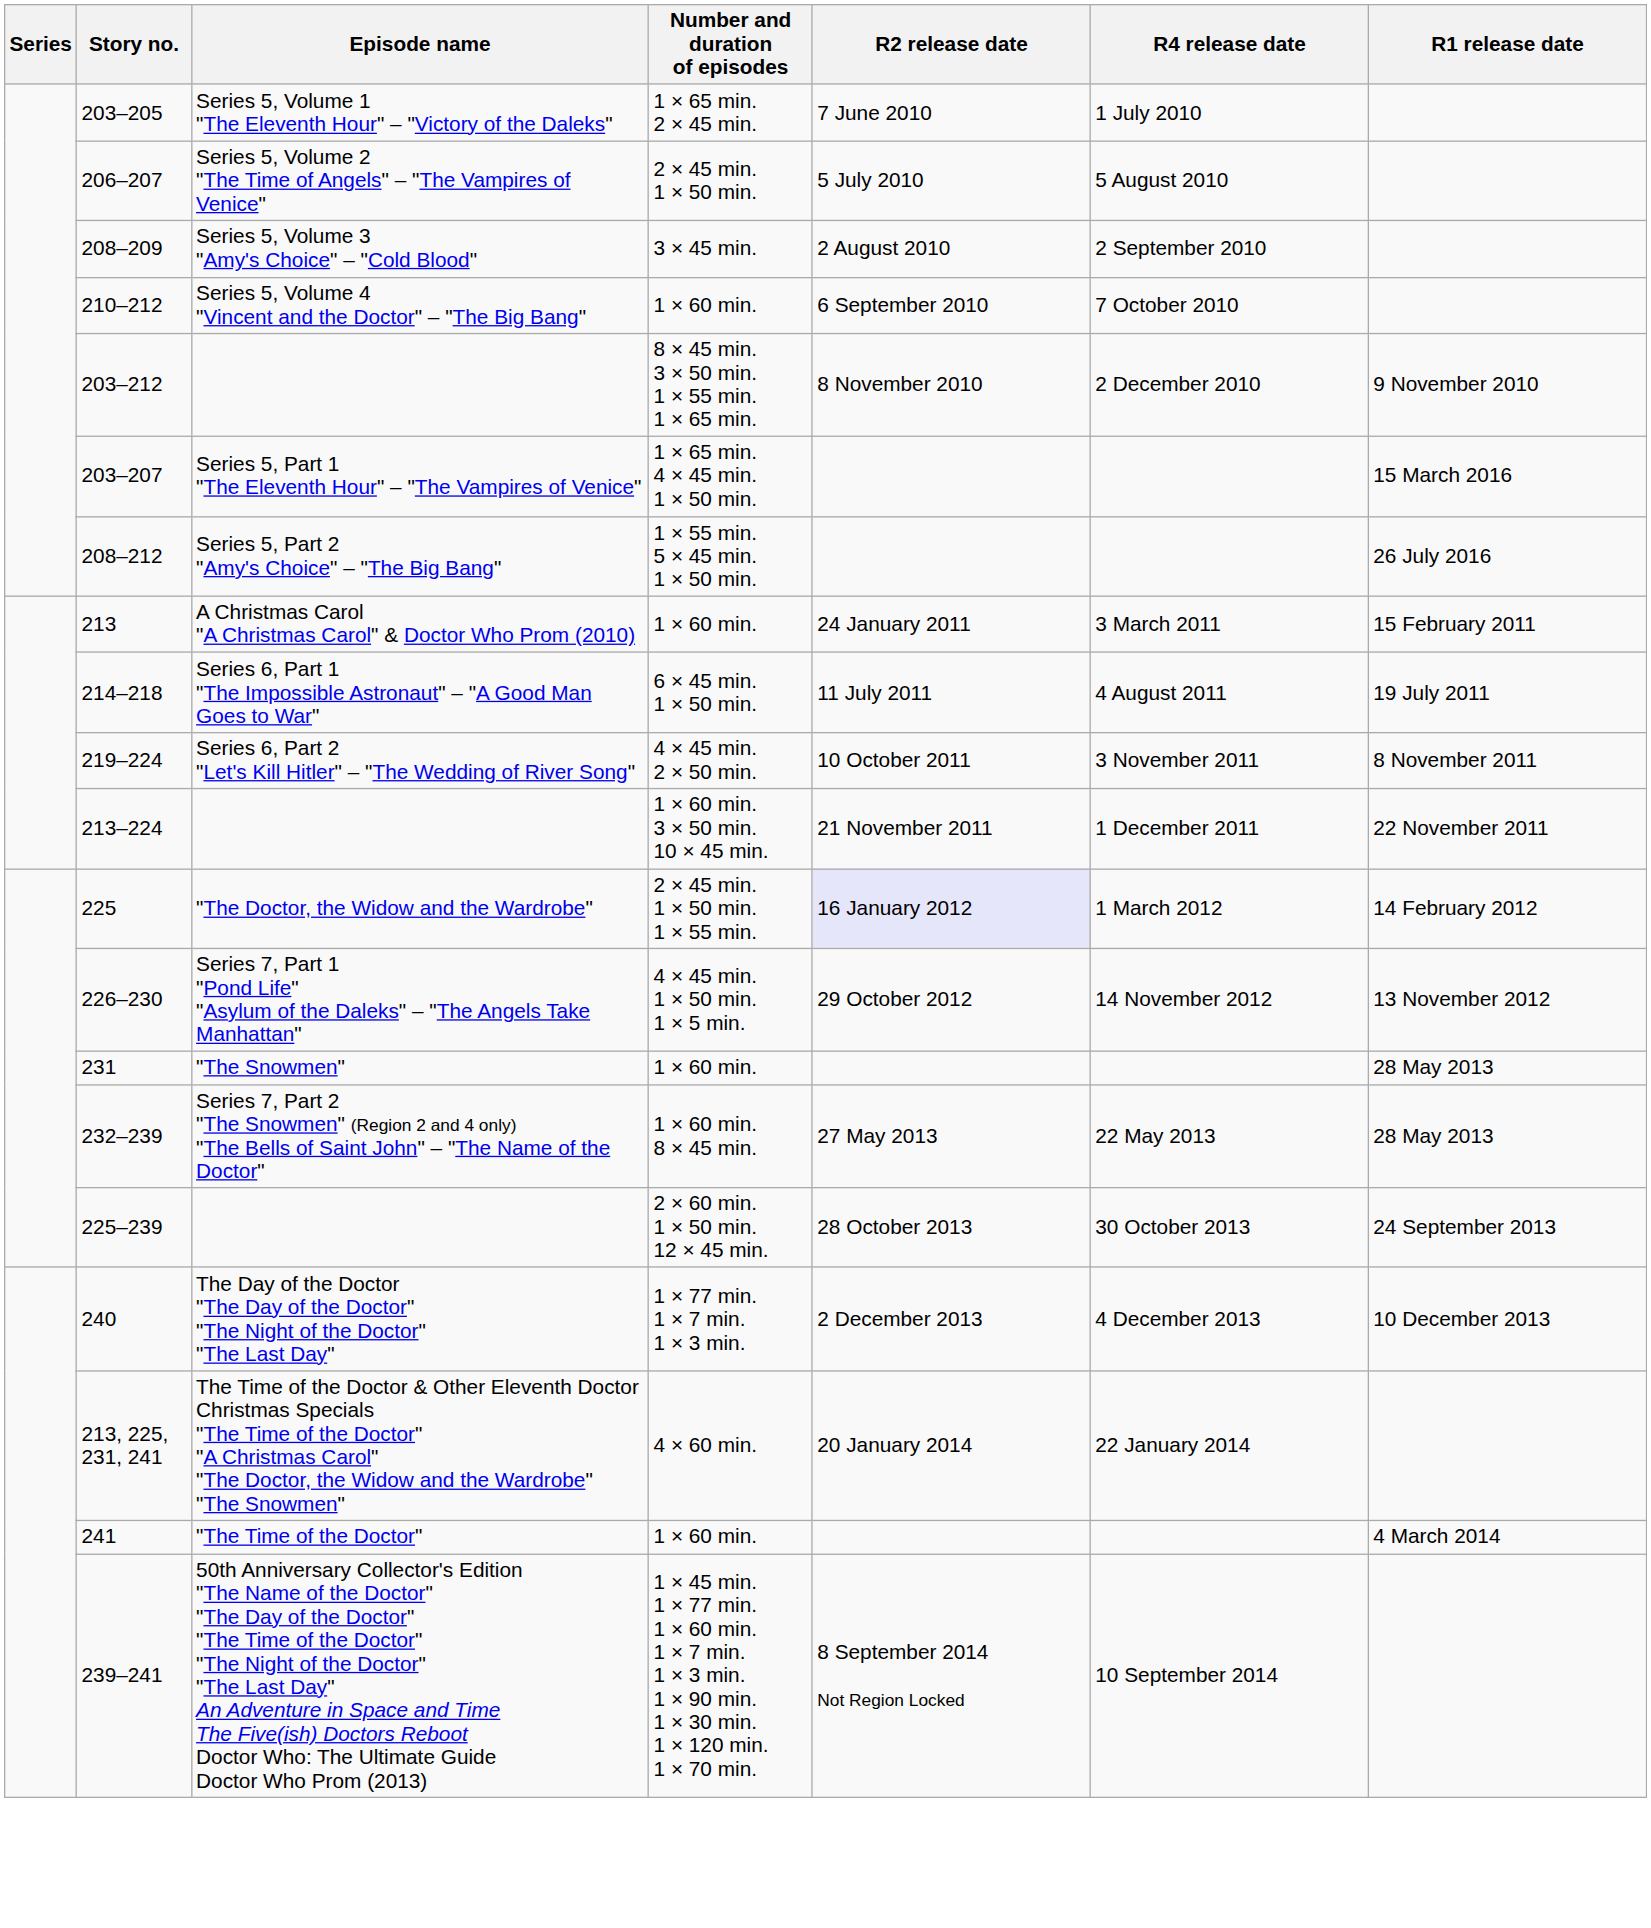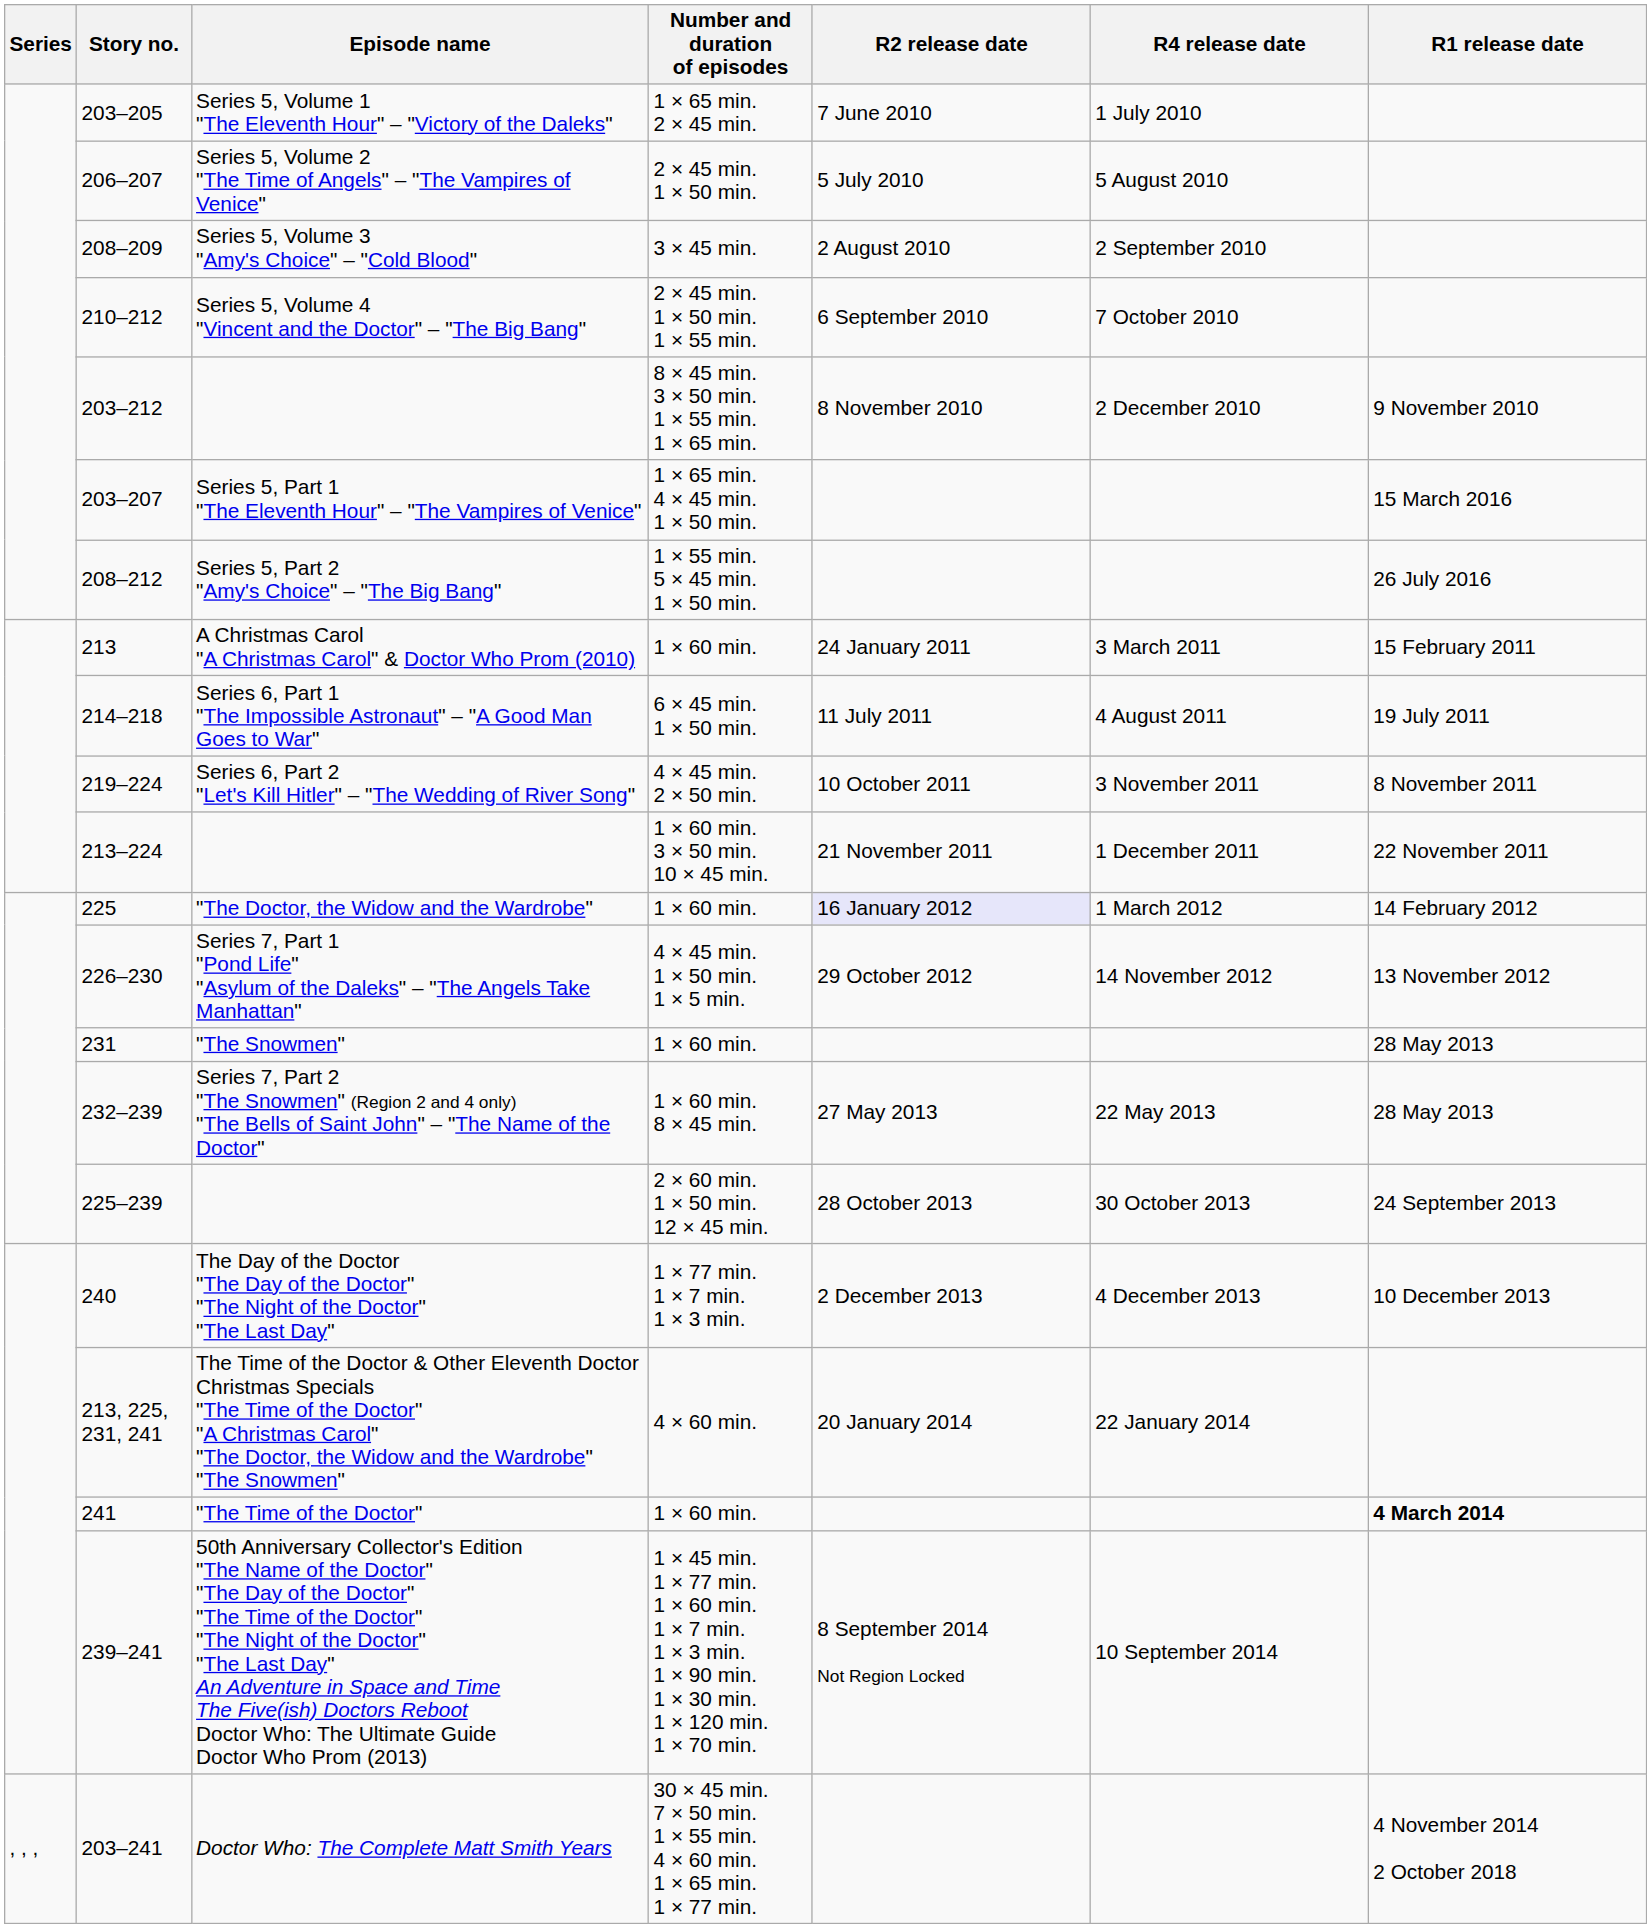Series 5, Volume 4 "Vincent and the Doctor" – "The Big Bang" | Number and duration of episodes: 1 × 60 min. -> 2 × 45 min. 1 × 50 min. 1 × 55 min.
"The Doctor, the Widow and the Wardrobe" | Number and duration of episodes: 2 × 45 min. 1 × 50 min. 1 × 55 min. -> 1 × 60 min.
"The Time of the Doctor" | R1 release date: normal -> bold
+ row: , , , | 203–241 | Doctor Who: The Complete Matt Smith Years | 30 × 45 min. 7 × 50 min. 1 × 55 min. 4 × 60 min. 1 × 65 min. 1 × 77 min. | 4 November 2014 2 October 2018
